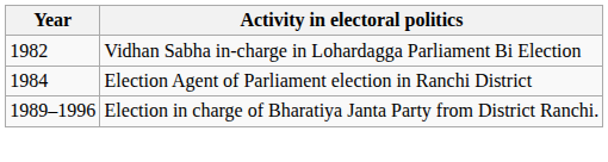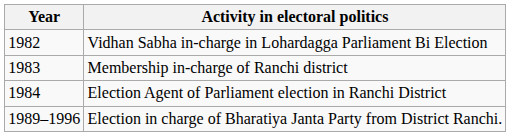+ row: 1983 | Membership in-charge of Ranchi district
